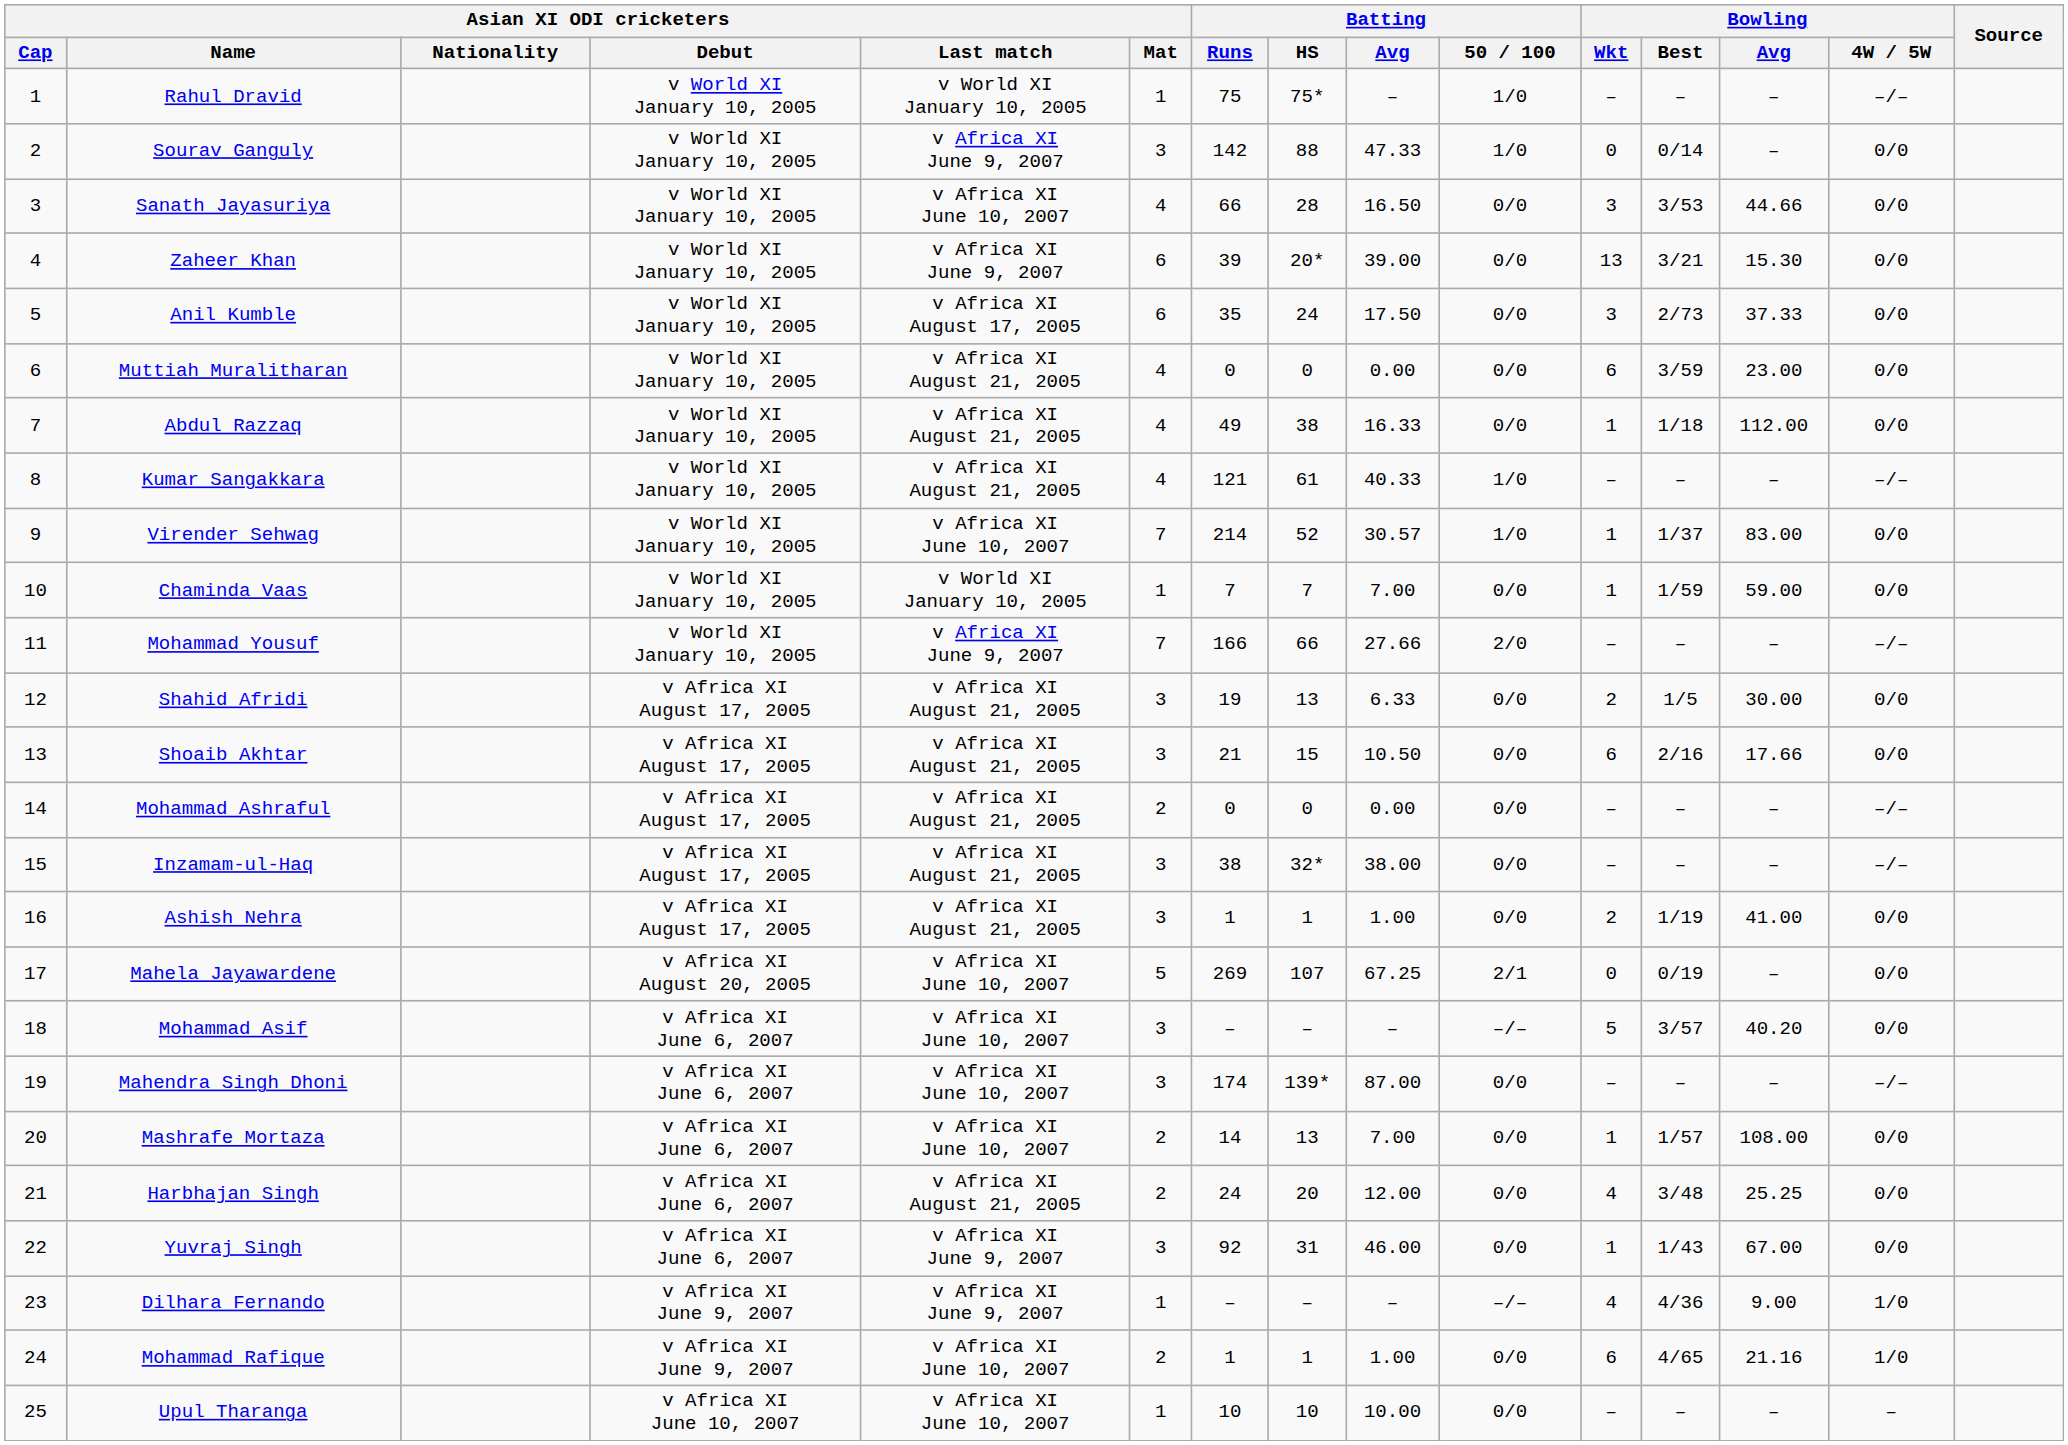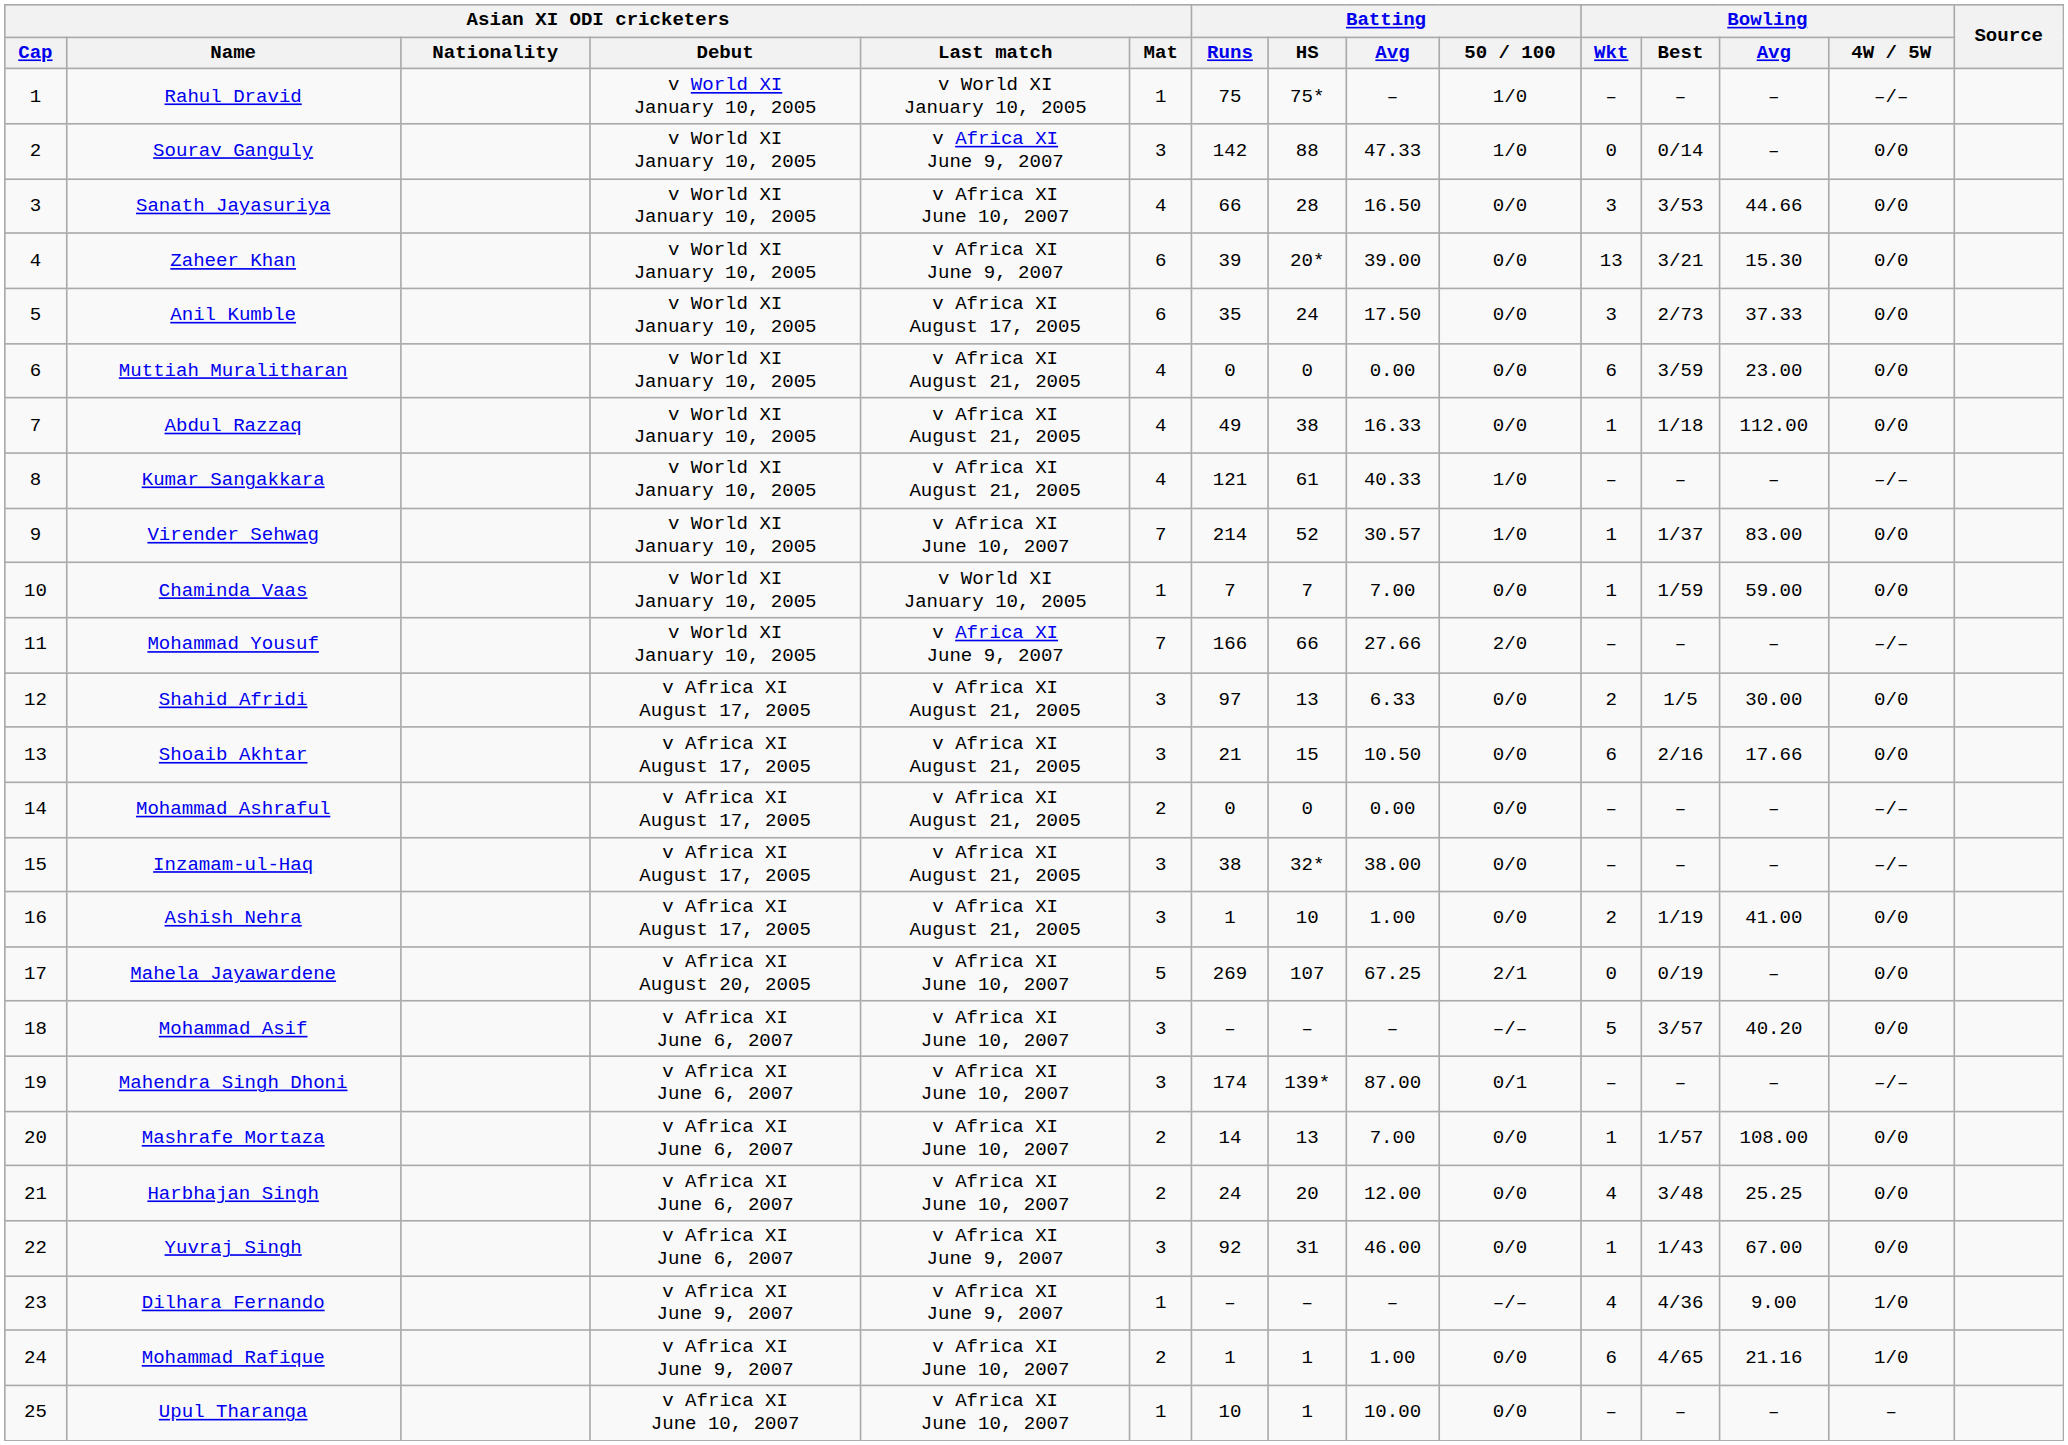Shahid Afridi | Batting / Runs: 19 -> 97
Ashish Nehra | Batting / HS: 1 -> 10
Mahendra Singh Dhoni | Batting / 50 / 100: 0/0 -> 0/1
Harbhajan Singh | Asian XI ODI cricketers / Last match: v Africa XI August 21, 2005 -> v Africa XI June 10, 2007
Upul Tharanga | Batting / HS: 10 -> 1
